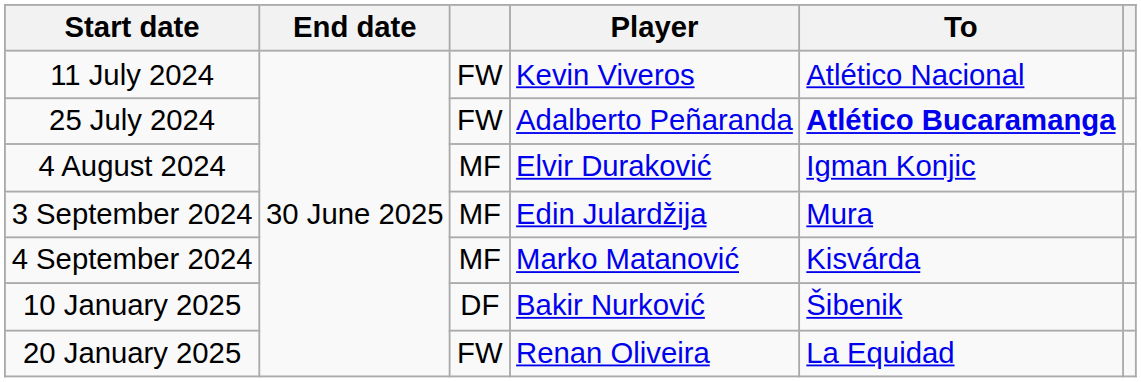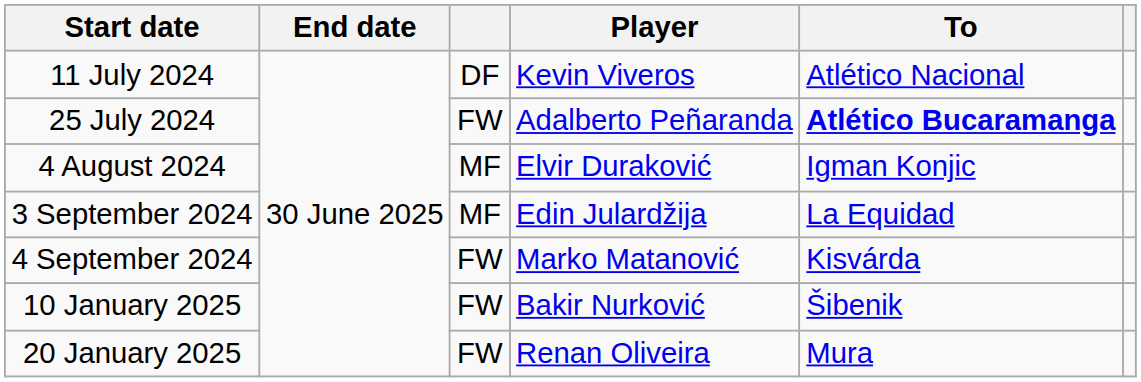11 July 2024 | column 3: FW -> DF
3 September 2024 | To: Mura -> La Equidad
4 September 2024 | column 3: MF -> FW
10 January 2025 | column 3: DF -> FW
20 January 2025 | To: La Equidad -> Mura
